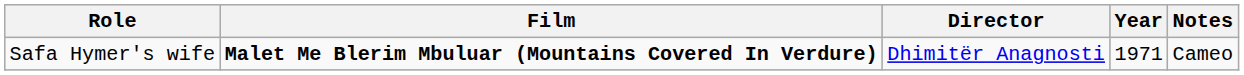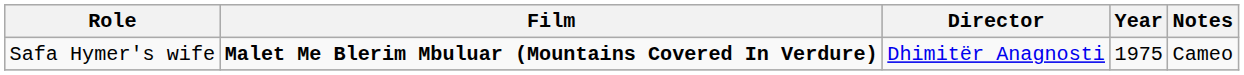Safa Hymer's wife | Year: 1971 -> 1975
